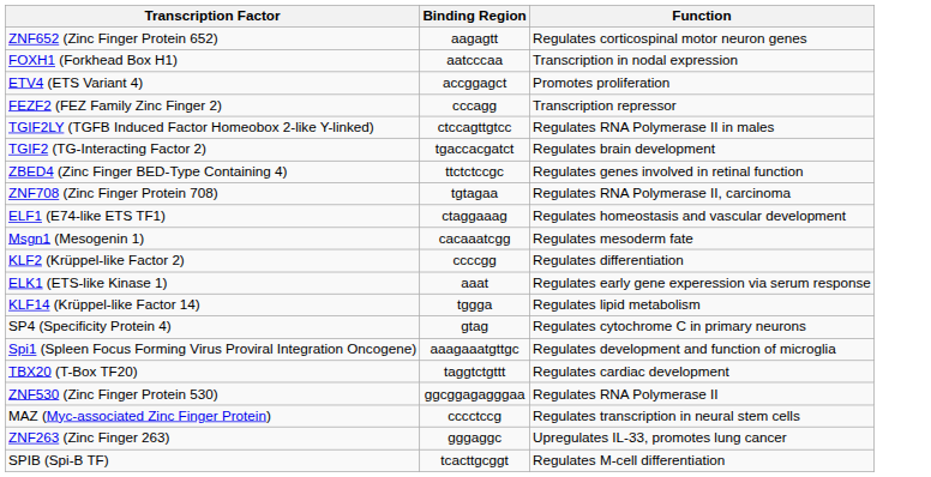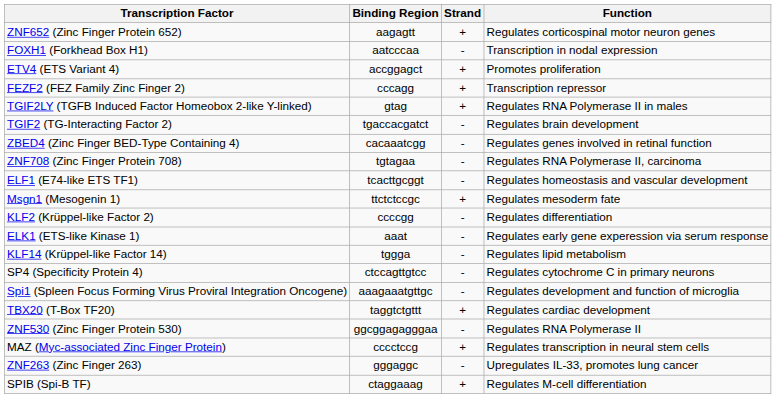+ column: Strand | + | - | + | + | + | - | - | - | - | + | - | - | - | - | - | + | - | + | - | +
TGIF2LY (TGFB Induced Factor Homeobox 2-like Y-linked) | Binding Region: ctccagttgtcc -> gtag
ZBED4 (Zinc Finger BED-Type Containing 4) | Binding Region: ttctctccgc -> cacaaatcgg
ELF1 (E74-like ETS TF1) | Binding Region: ctaggaaag -> tcacttgcggt
Msgn1 (Mesogenin 1) | Binding Region: cacaaatcgg -> ttctctccgc
SP4 (Specificity Protein 4) | Binding Region: gtag -> ctccagttgtcc
SPIB (Spi-B TF) | Binding Region: tcacttgcggt -> ctaggaaag
